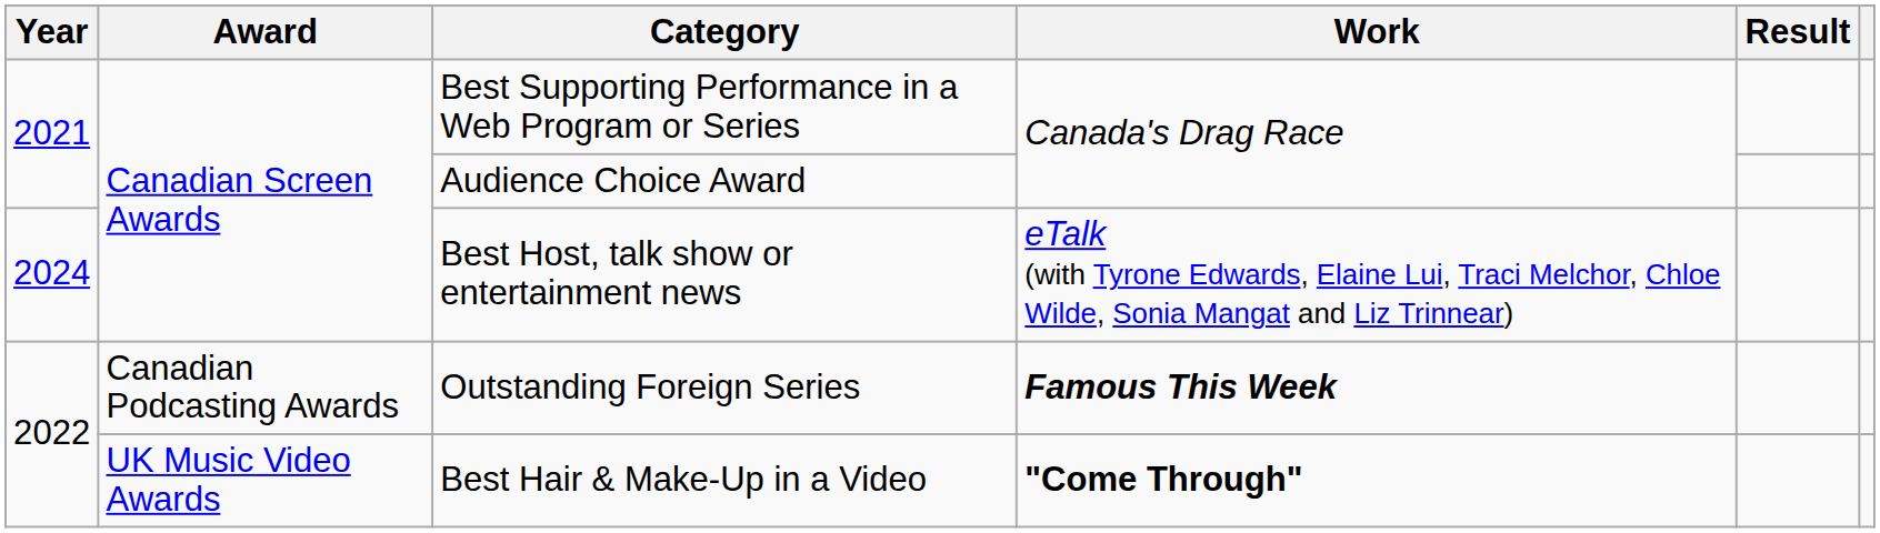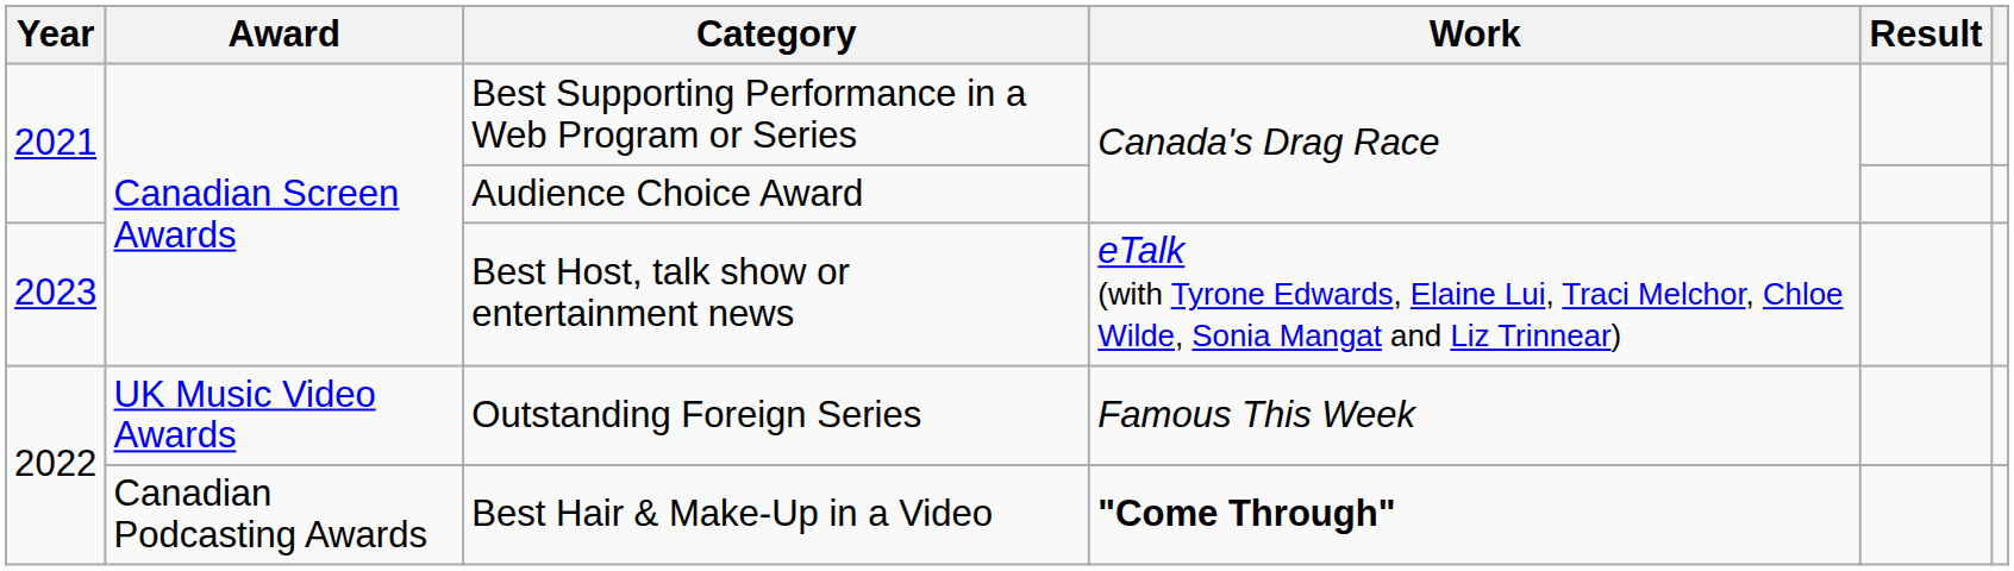Best Host, talk show or entertainment news | Year: 2024 -> 2023
Outstanding Foreign Series | Award: Canadian Podcasting Awards -> UK Music Video Awards
Outstanding Foreign Series | Work: bold -> normal
Best Hair & Make-Up in a Video | Award: UK Music Video Awards -> Canadian Podcasting Awards
